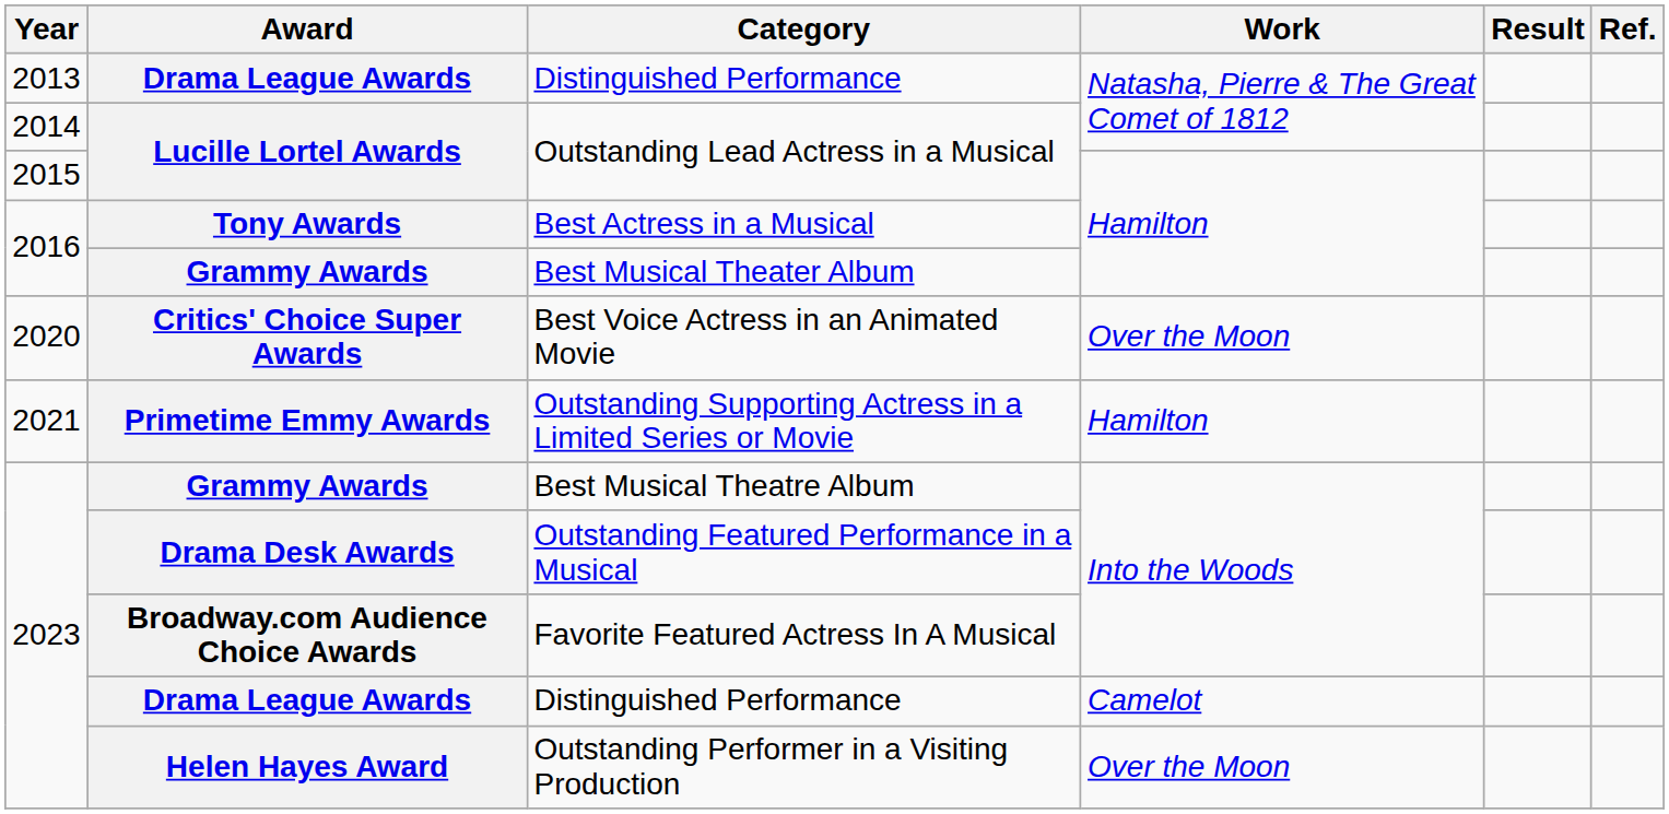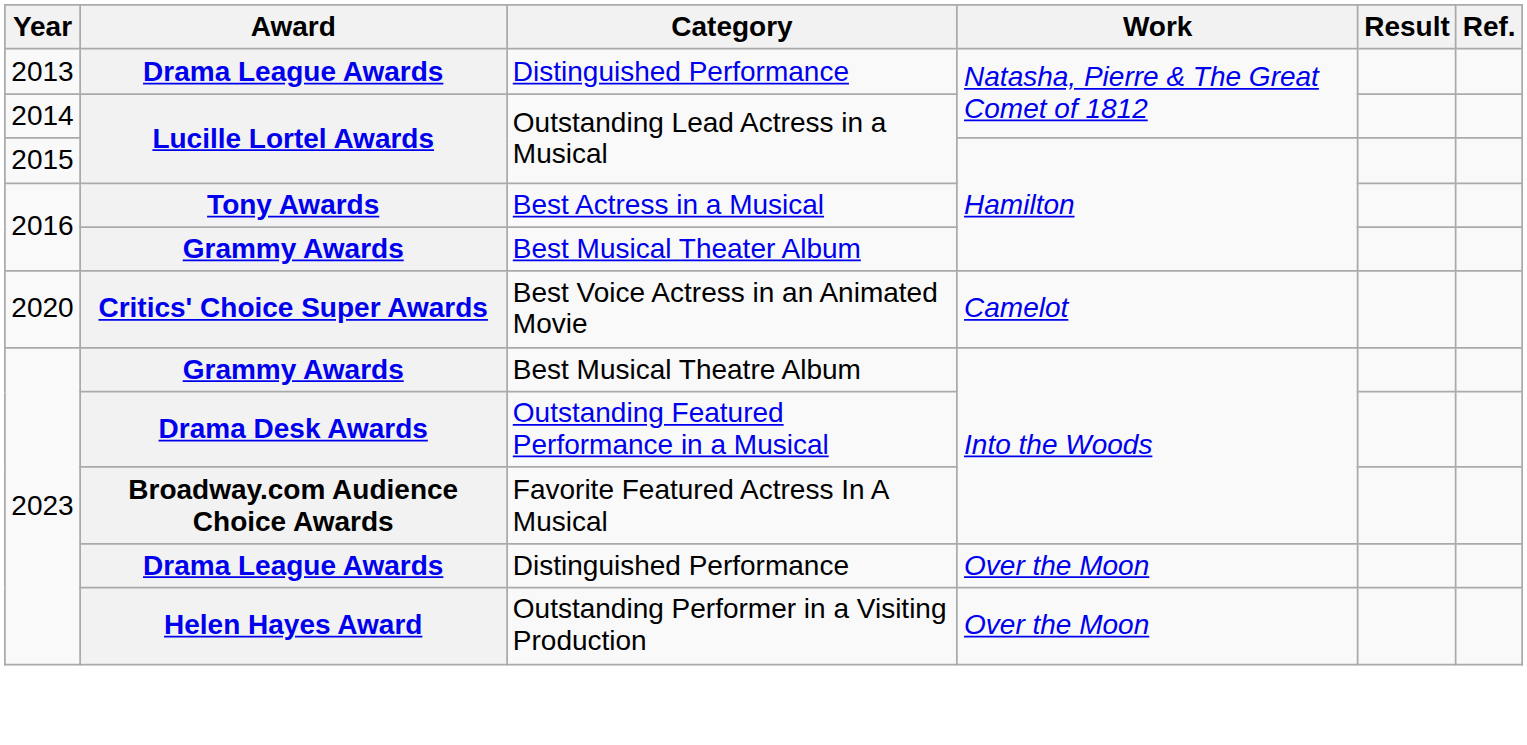Best Voice Actress in an Animated Movie | Work: Over the Moon -> Camelot
- row: 2021 | Primetime Emmy Awards | Outstanding Supporting Actress in a Limited Series or Movie | Hamilton
2023 / Distinguished Performance | Work: Camelot -> Over the Moon
